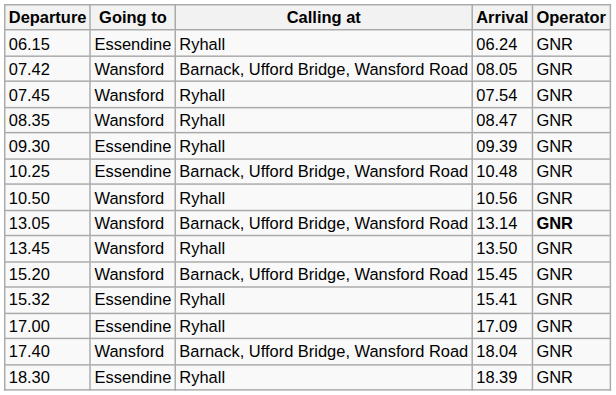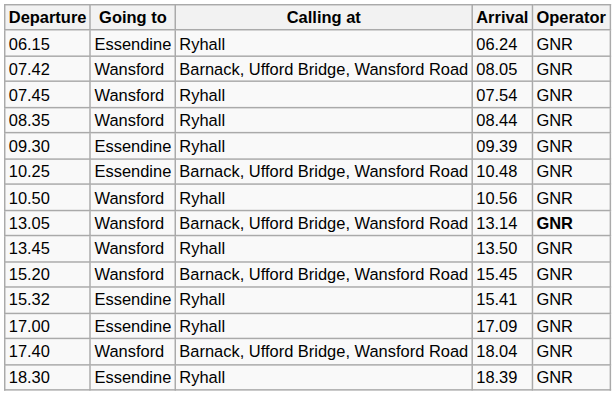08.35 | Arrival: 08.47 -> 08.44
